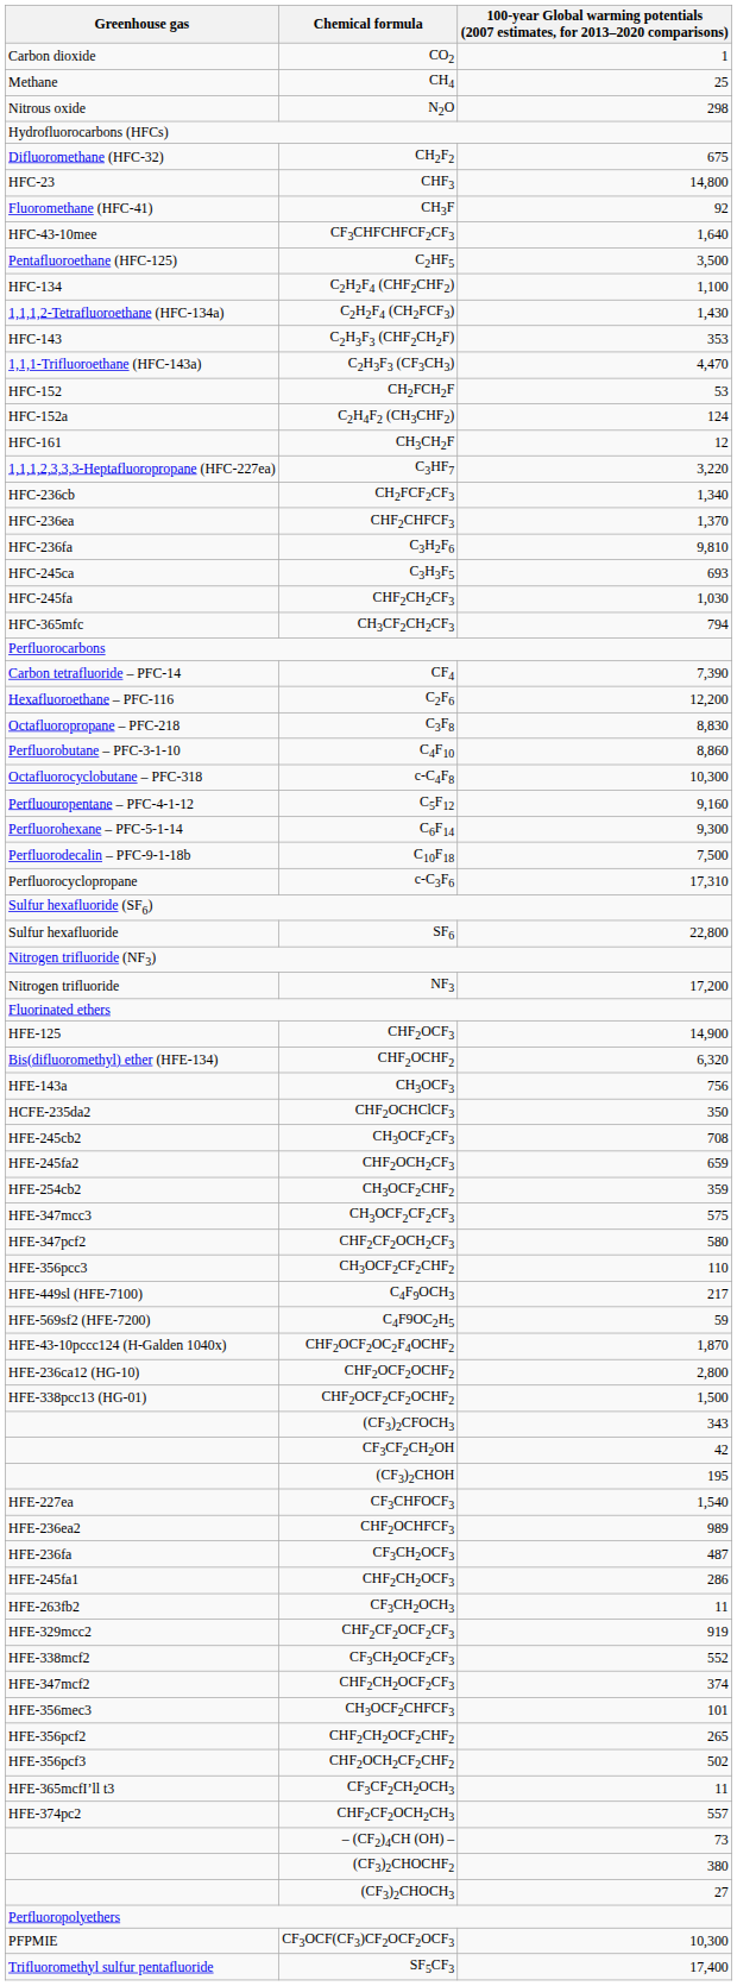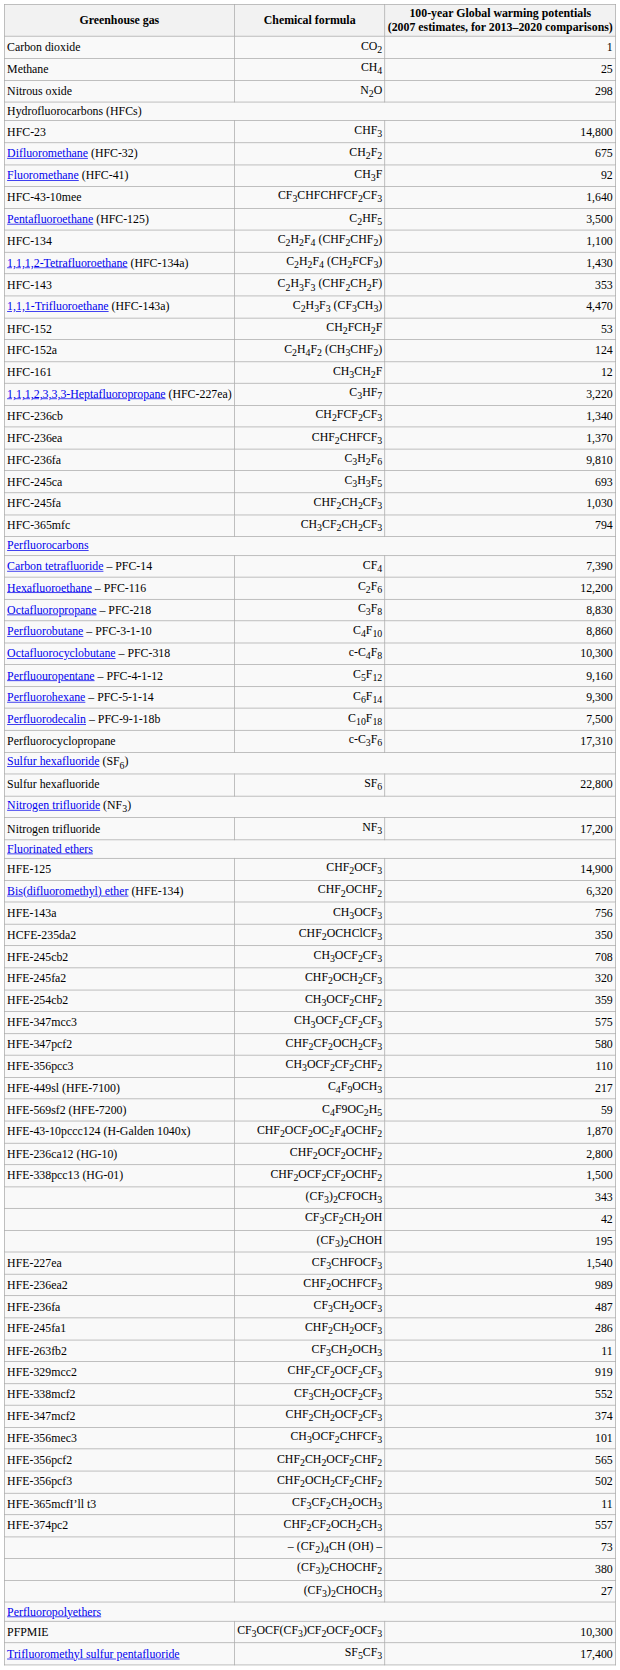rows swapped: CHF3 <-> CH2F2
CHF2OCH2CF3 | column 3: 659 -> 320
CHF2CH2OCF2CHF2 | column 3: 265 -> 565
